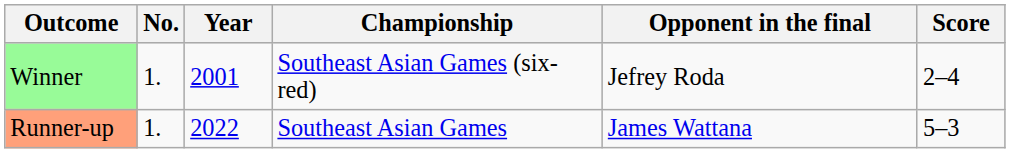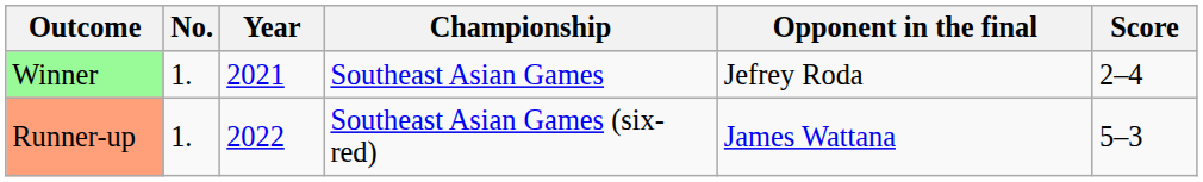Winner | Year: 2001 -> 2021
Winner | Championship: Southeast Asian Games (six-red) -> Southeast Asian Games
Runner-up | Championship: Southeast Asian Games -> Southeast Asian Games (six-red)
